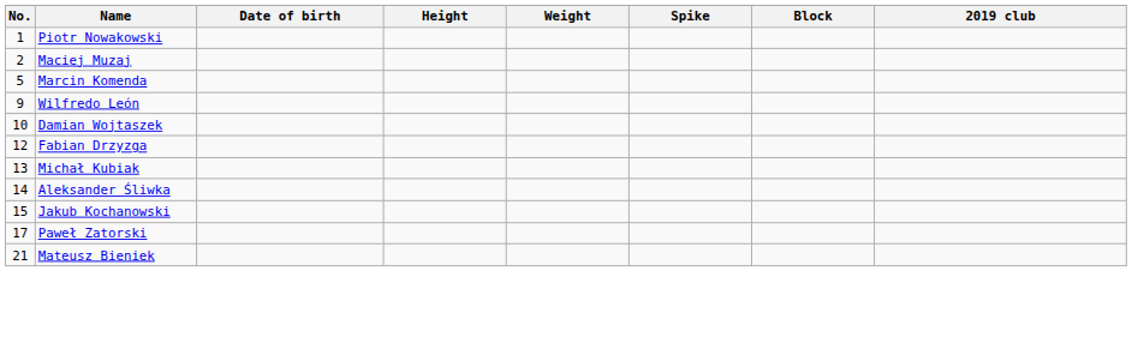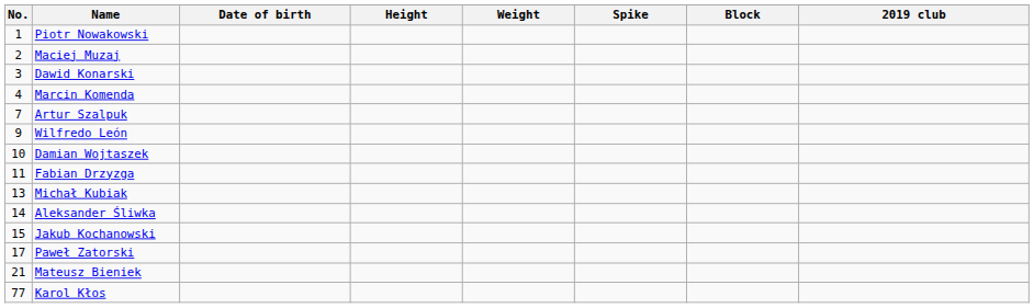+ row: 3 | Dawid Konarski
Marcin Komenda | No.: 5 -> 4
+ row: 7 | Artur Szalpuk
Fabian Drzyzga | No.: 12 -> 11
+ row: 77 | Karol Kłos
